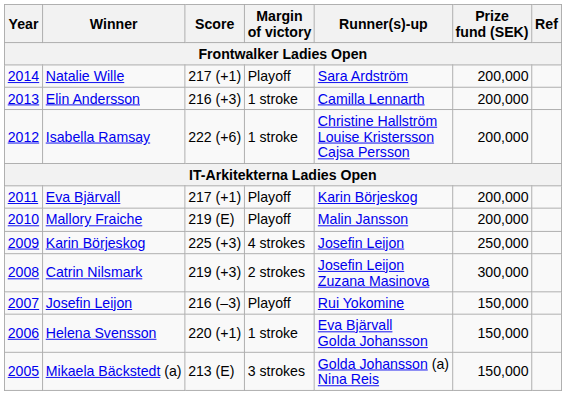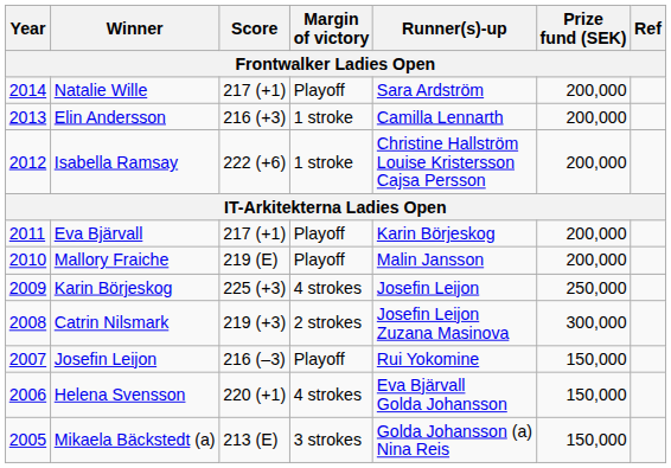Helena Svensson | Margin of victory: 1 stroke -> 4 strokes
